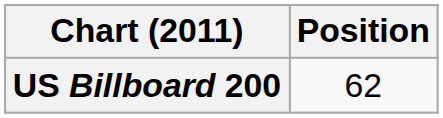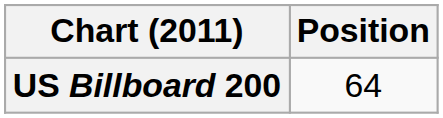US Billboard 200 | Position: 62 -> 64
